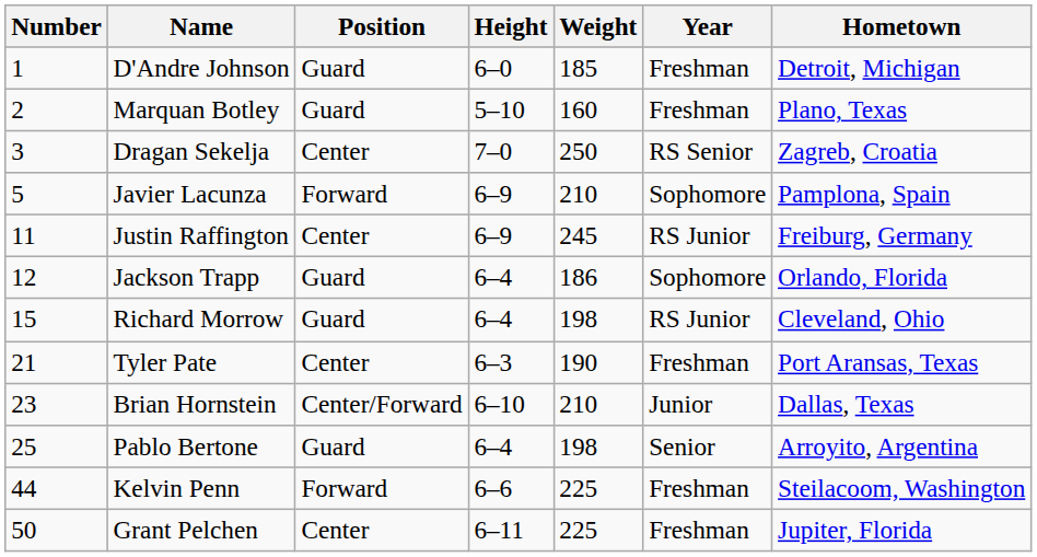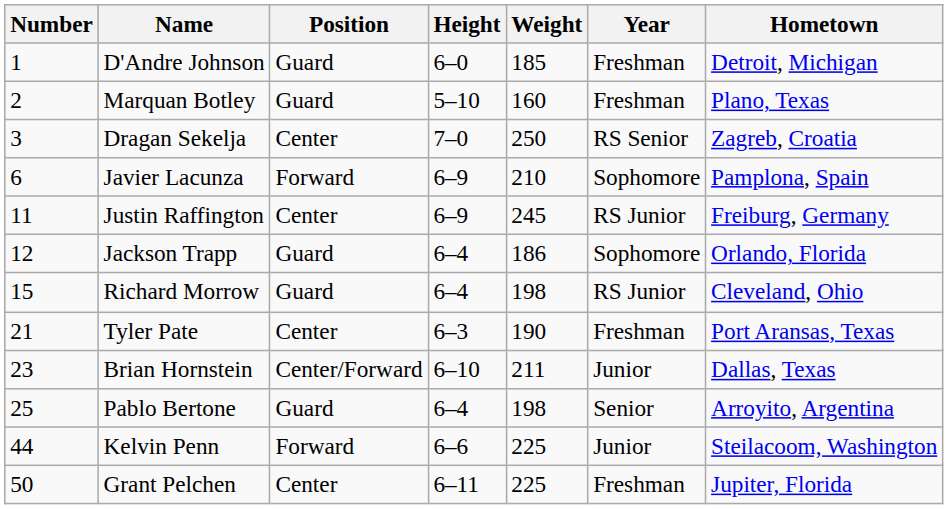Javier Lacunza | Number: 5 -> 6
Brian Hornstein | Weight: 210 -> 211
Kelvin Penn | Year: Freshman -> Junior
